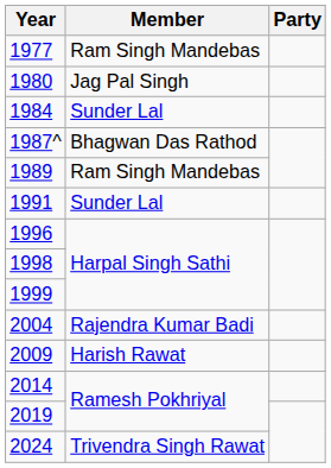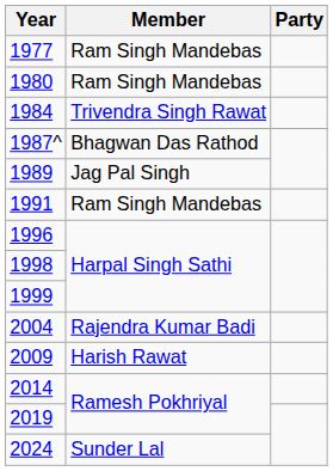1980 | Member: Jag Pal Singh -> Ram Singh Mandebas
1984 | Member: Sunder Lal -> Trivendra Singh Rawat
1989 | Member: Ram Singh Mandebas -> Jag Pal Singh
1991 | Member: Sunder Lal -> Ram Singh Mandebas
2024 | Member: Trivendra Singh Rawat -> Sunder Lal
